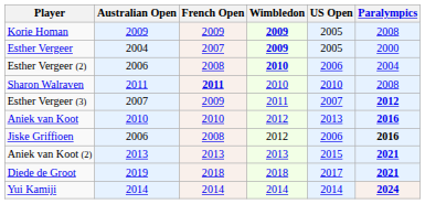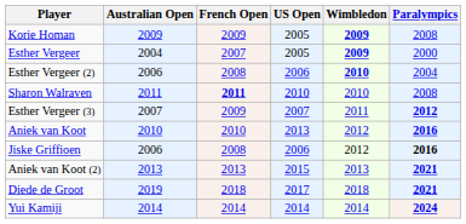columns swapped: Wimbledon <-> US Open
